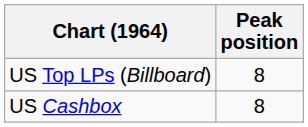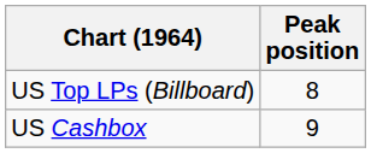US Cashbox | Peak position: 8 -> 9
